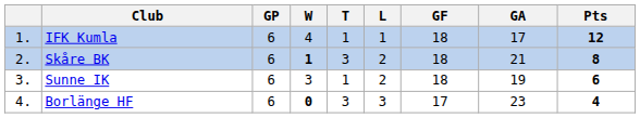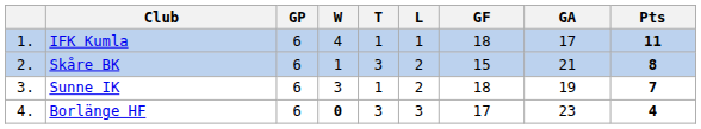IFK Kumla | Pts: 12 -> 11
Skåre BK | W: bold -> normal
Skåre BK | GF: 18 -> 15
Sunne IK | Pts: 6 -> 7
